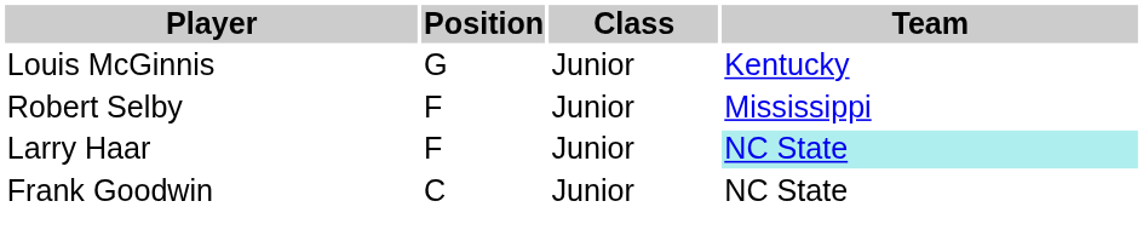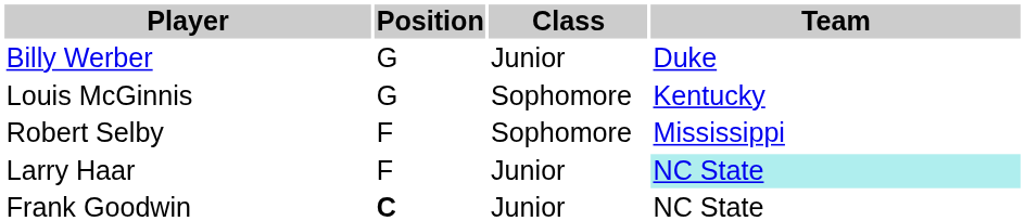+ row: Billy Werber | G | Junior | Duke
Louis McGinnis | Class: Junior -> Sophomore
Robert Selby | Class: Junior -> Sophomore
Frank Goodwin | Position: normal -> bold
